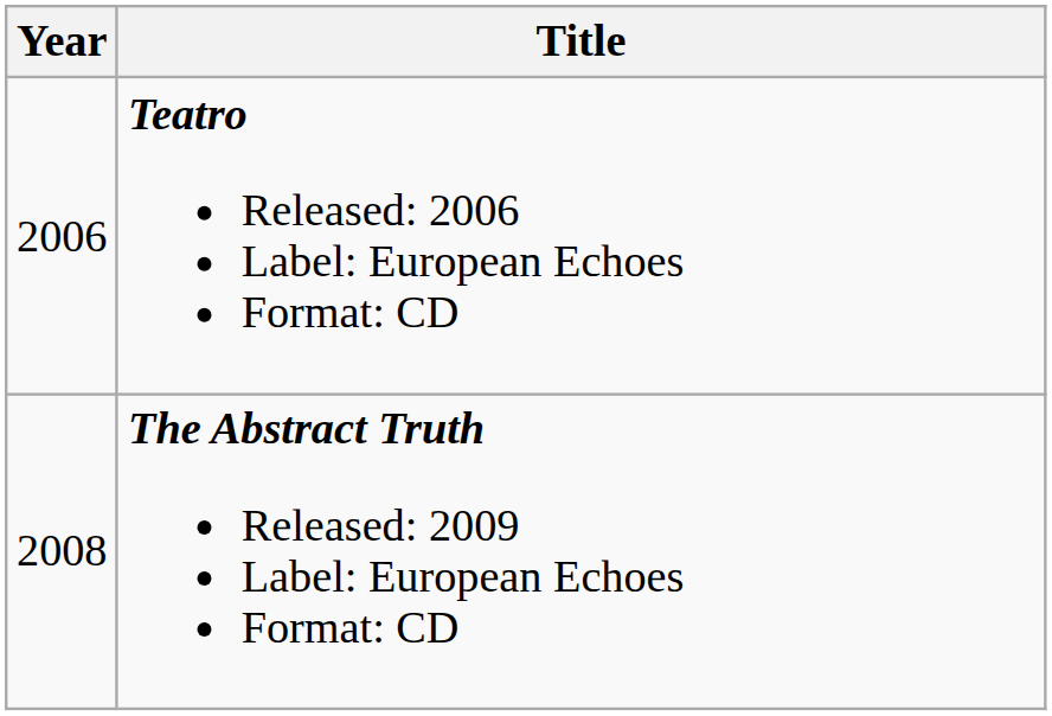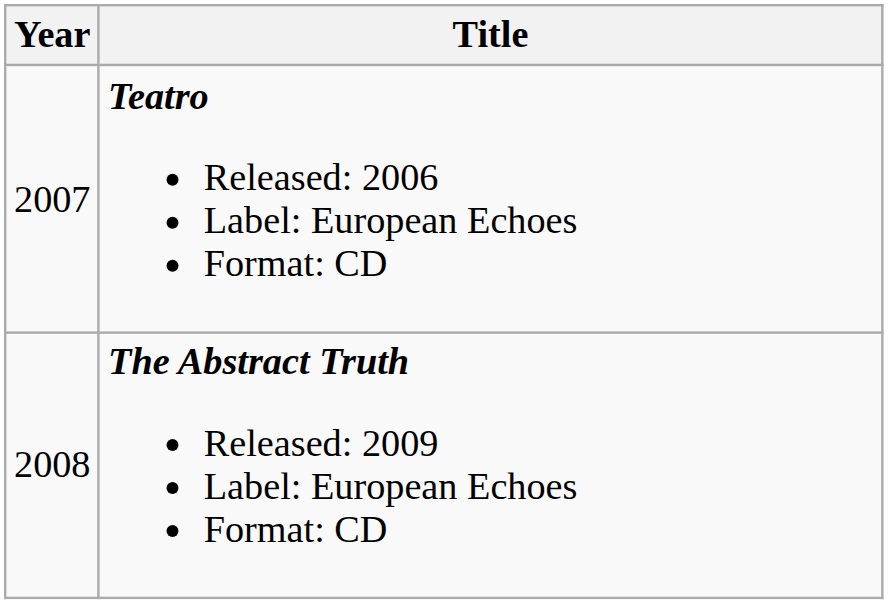Teatro Released: 2006 Label: European Echoes Format: CD | Year: 2006 -> 2007
